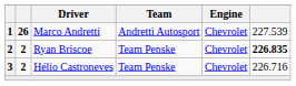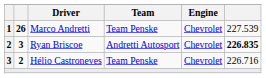Marco Andretti | Team: Andretti Autosport -> Team Penske
Ryan Briscoe | column 2: 2 -> 3
Ryan Briscoe | Team: Team Penske -> Andretti Autosport
